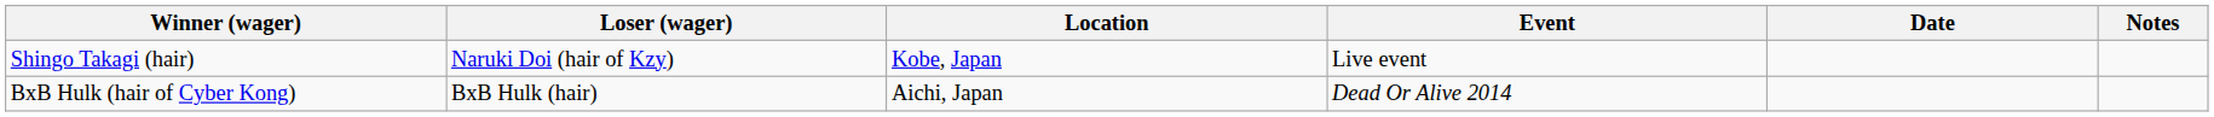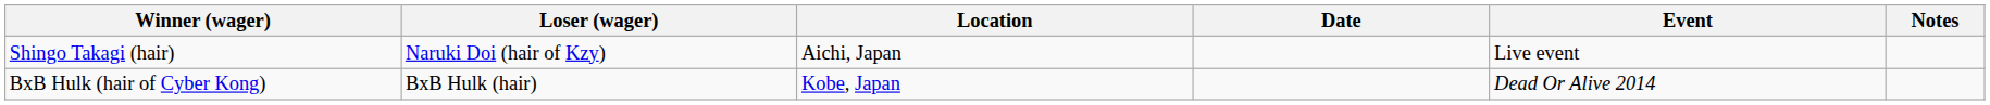columns swapped: Event <-> Date
Shingo Takagi (hair) | Location: Kobe, Japan -> Aichi, Japan
BxB Hulk (hair of Cyber Kong) | Location: Aichi, Japan -> Kobe, Japan
